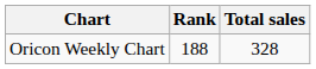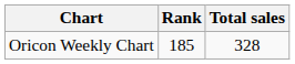Oricon Weekly Chart | Rank: 188 -> 185
